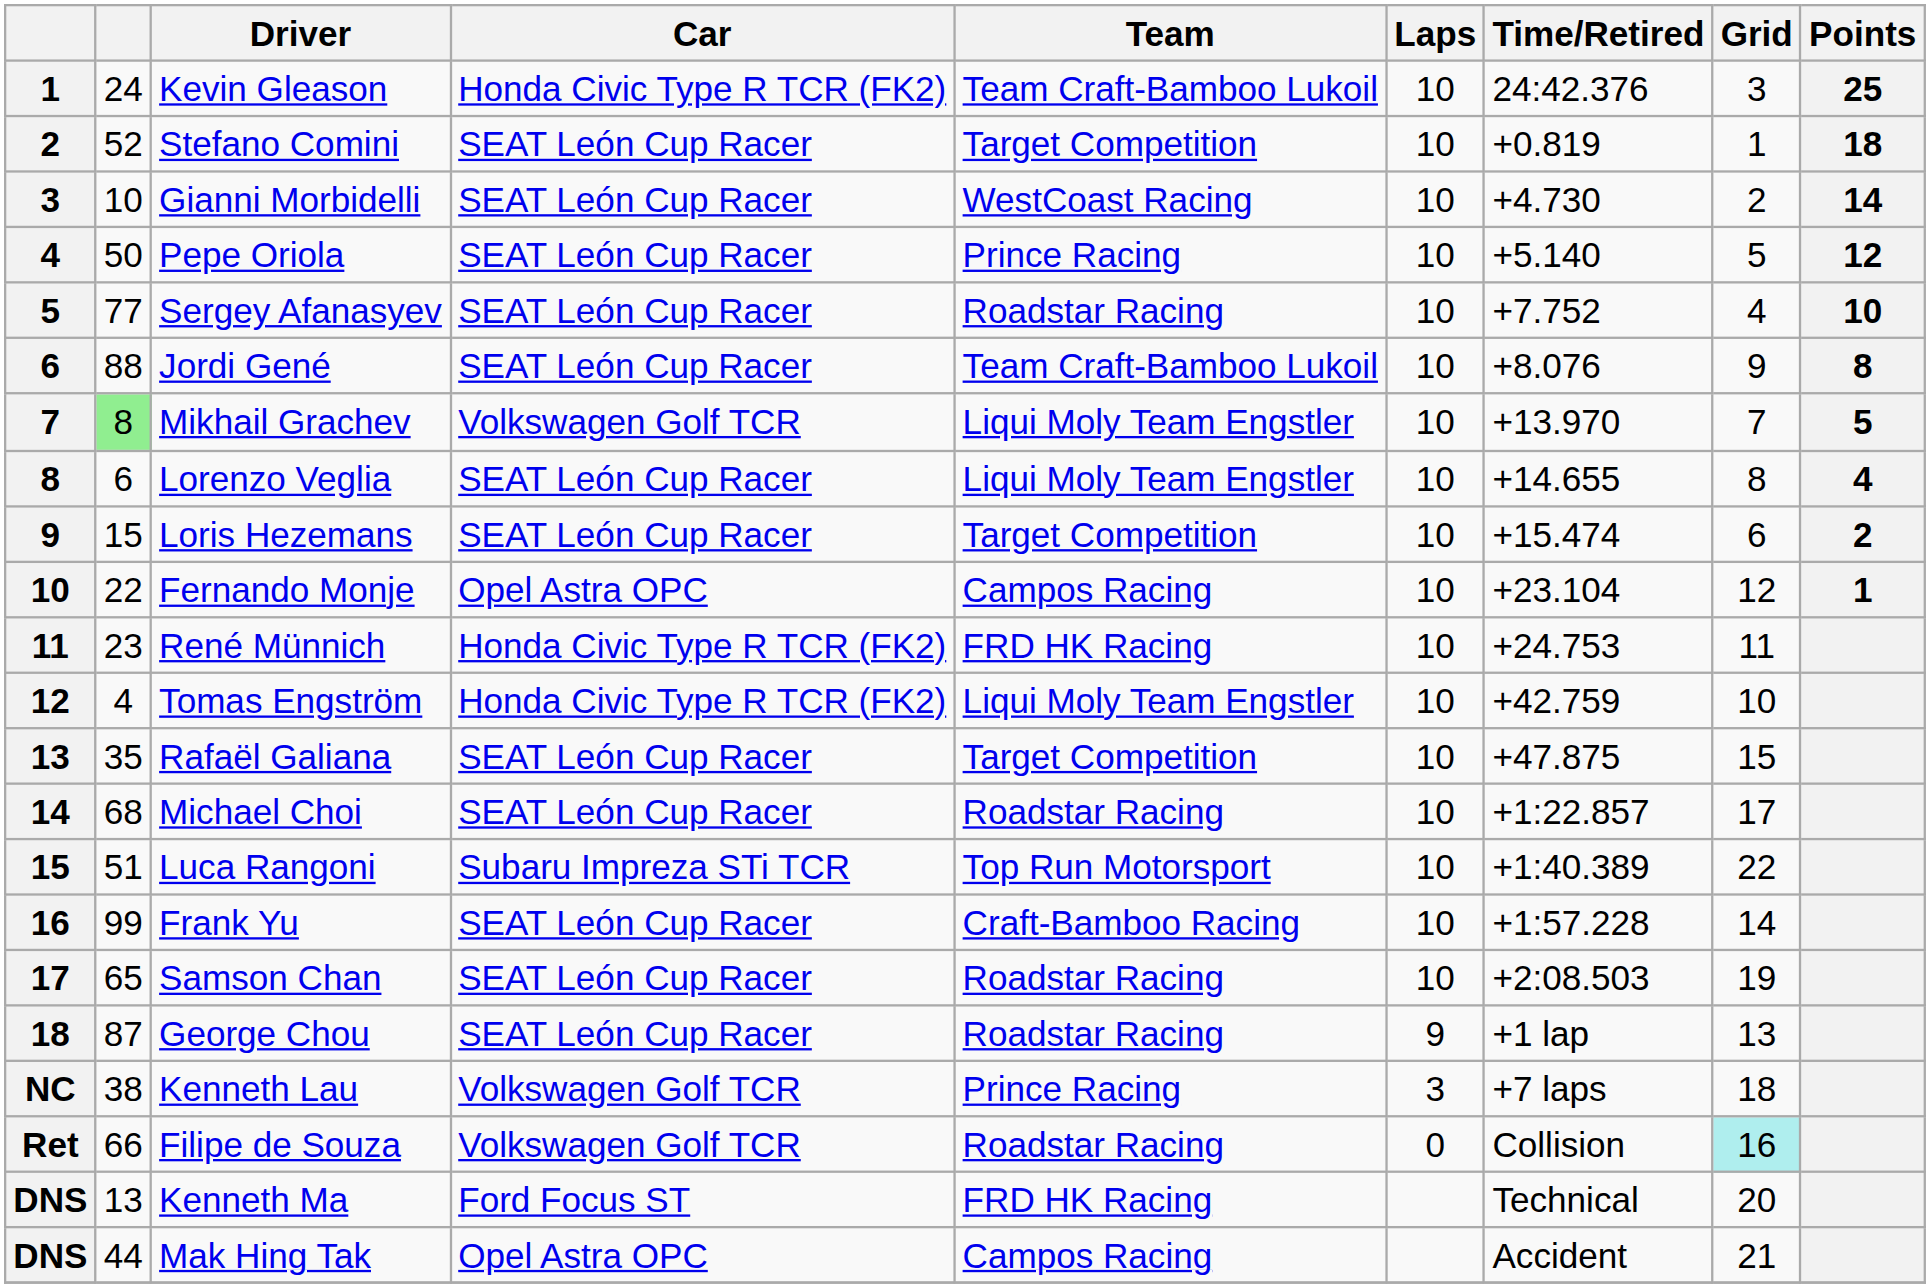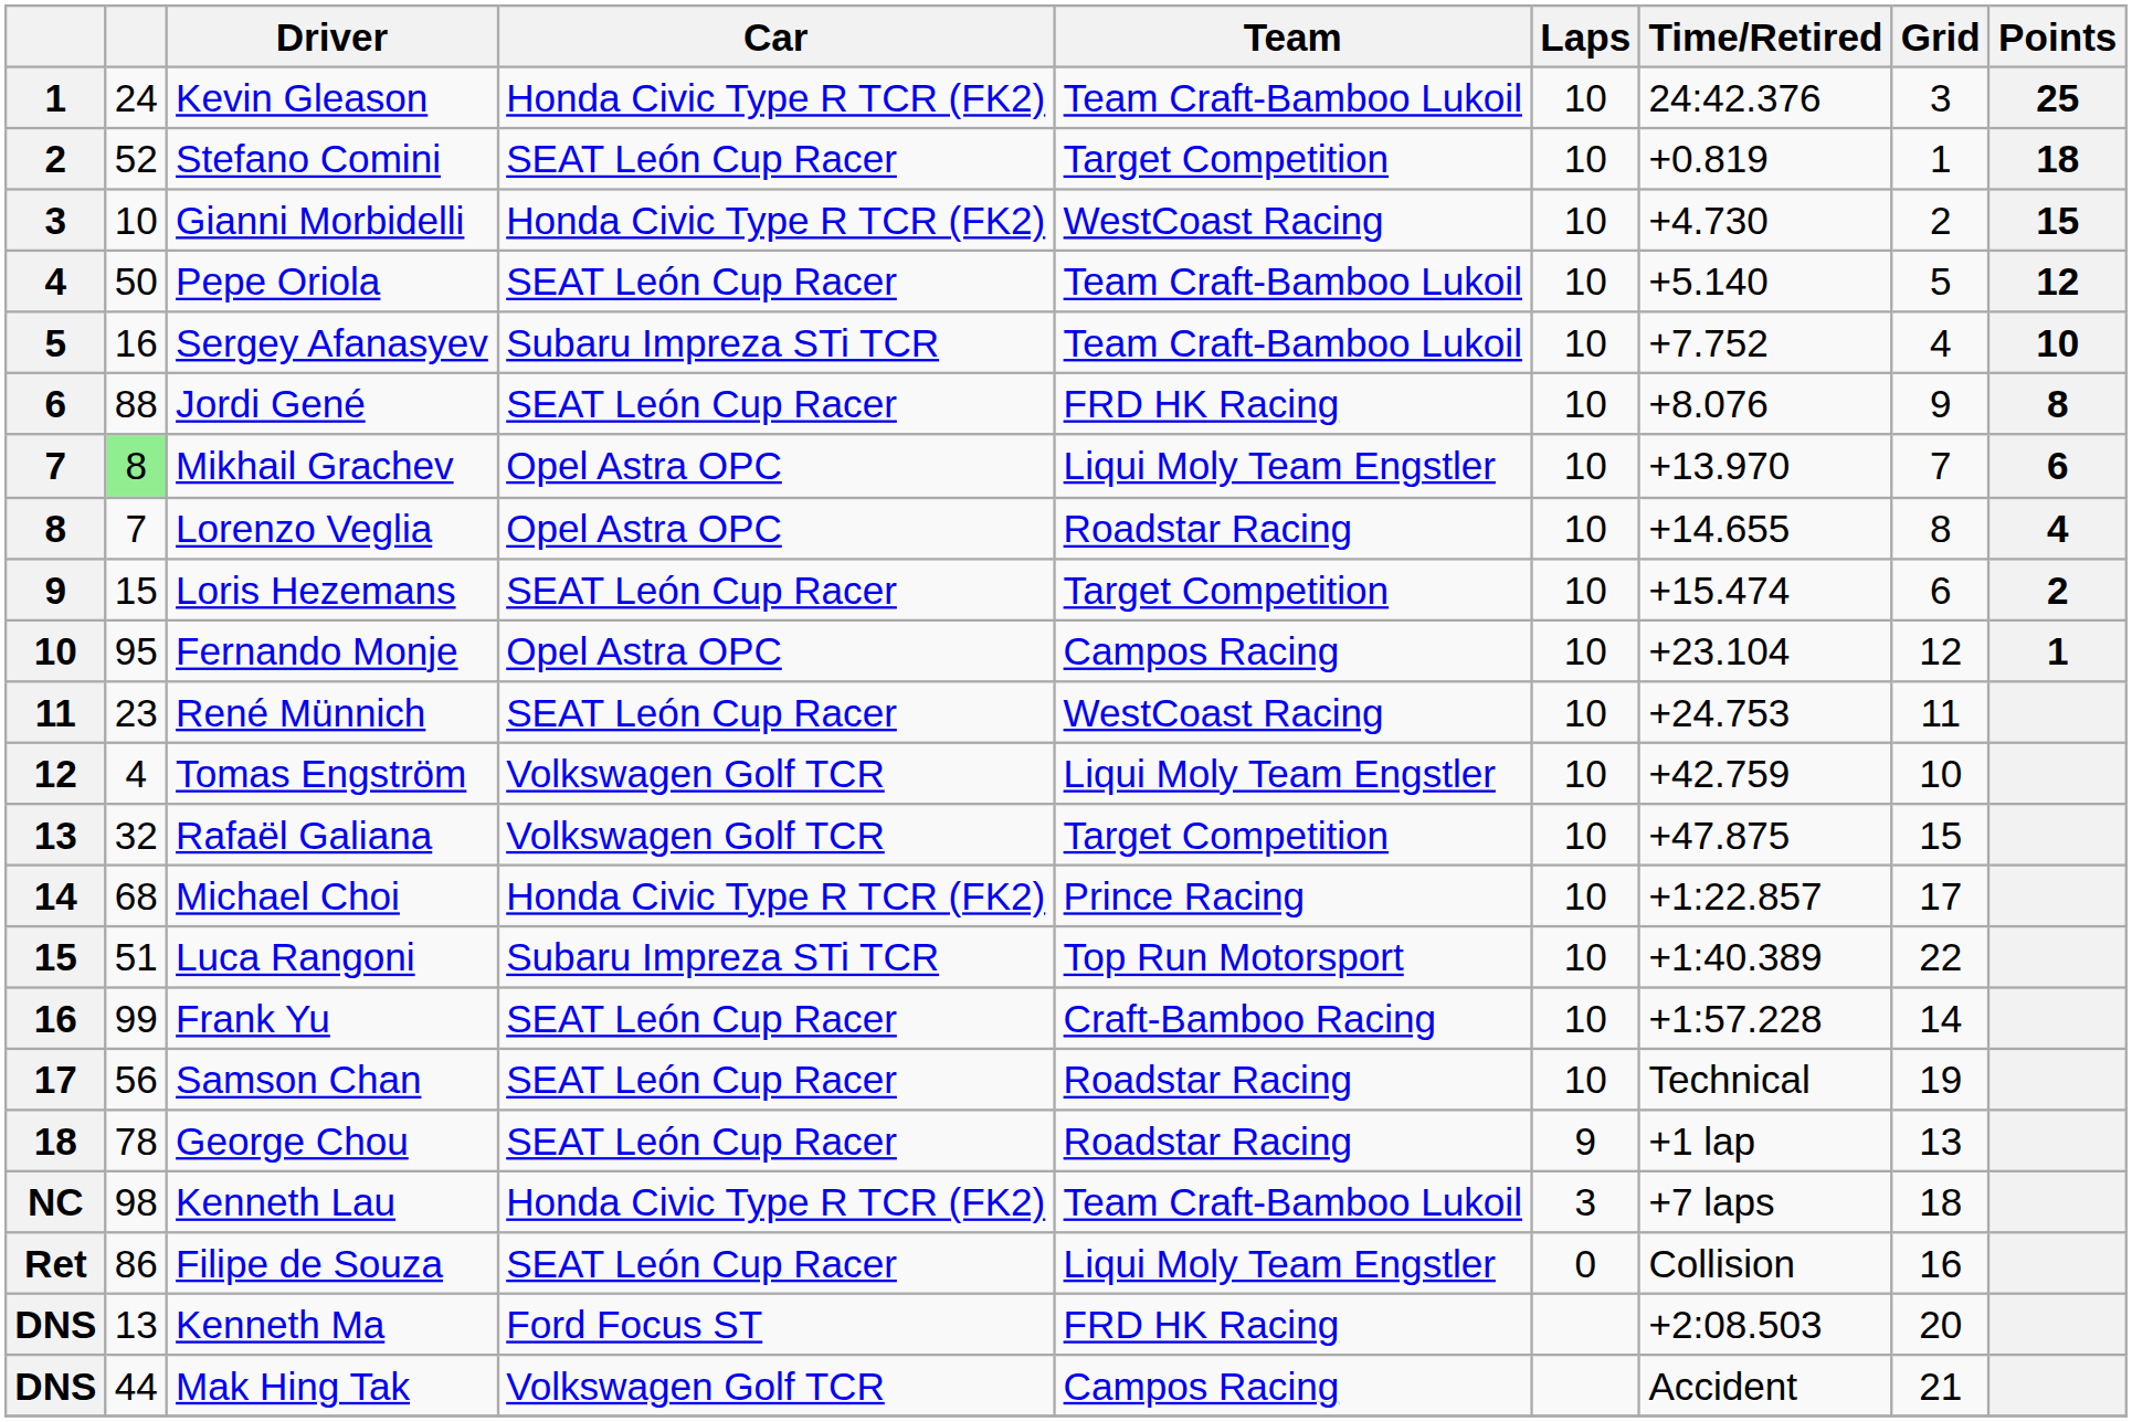Gianni Morbidelli | Car: SEAT León Cup Racer -> Honda Civic Type R TCR (FK2)
Gianni Morbidelli | Points: 14 -> 15
Pepe Oriola | Team: Prince Racing -> Team Craft-Bamboo Lukoil
Sergey Afanasyev | column 2: 77 -> 16
Sergey Afanasyev | Car: SEAT León Cup Racer -> Subaru Impreza STi TCR
Sergey Afanasyev | Team: Roadstar Racing -> Team Craft-Bamboo Lukoil
Jordi Gené | Team: Team Craft-Bamboo Lukoil -> FRD HK Racing
Mikhail Grachev | Car: Volkswagen Golf TCR -> Opel Astra OPC
Mikhail Grachev | Points: 5 -> 6
Lorenzo Veglia | column 2: 6 -> 7
Lorenzo Veglia | Car: SEAT León Cup Racer -> Opel Astra OPC
Lorenzo Veglia | Team: Liqui Moly Team Engstler -> Roadstar Racing
Fernando Monje | column 2: 22 -> 95
René Münnich | Car: Honda Civic Type R TCR (FK2) -> SEAT León Cup Racer
René Münnich | Team: FRD HK Racing -> WestCoast Racing
Tomas Engström | Car: Honda Civic Type R TCR (FK2) -> Volkswagen Golf TCR
Rafaël Galiana | column 2: 35 -> 32
Rafaël Galiana | Car: SEAT León Cup Racer -> Volkswagen Golf TCR
Michael Choi | Car: SEAT León Cup Racer -> Honda Civic Type R TCR (FK2)
Michael Choi | Team: Roadstar Racing -> Prince Racing
Samson Chan | column 2: 65 -> 56
Samson Chan | Time/Retired: +2:08.503 -> Technical
George Chou | column 2: 87 -> 78
Kenneth Lau | column 2: 38 -> 98
Kenneth Lau | Car: Volkswagen Golf TCR -> Honda Civic Type R TCR (FK2)
Kenneth Lau | Team: Prince Racing -> Team Craft-Bamboo Lukoil
Filipe de Souza | column 2: 66 -> 86
Filipe de Souza | Car: Volkswagen Golf TCR -> SEAT León Cup Racer
Filipe de Souza | Team: Roadstar Racing -> Liqui Moly Team Engstler
Filipe de Souza | Grid: paleturquoise background -> no background
Kenneth Ma | Time/Retired: Technical -> +2:08.503
Mak Hing Tak | Car: Opel Astra OPC -> Volkswagen Golf TCR
